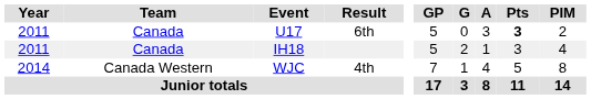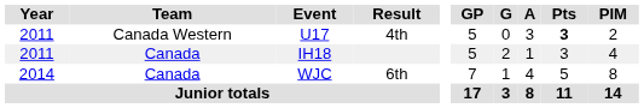U17 | Team: Canada -> Canada Western
U17 | Result: 6th -> 4th
WJC | Team: Canada Western -> Canada
WJC | Result: 4th -> 6th
